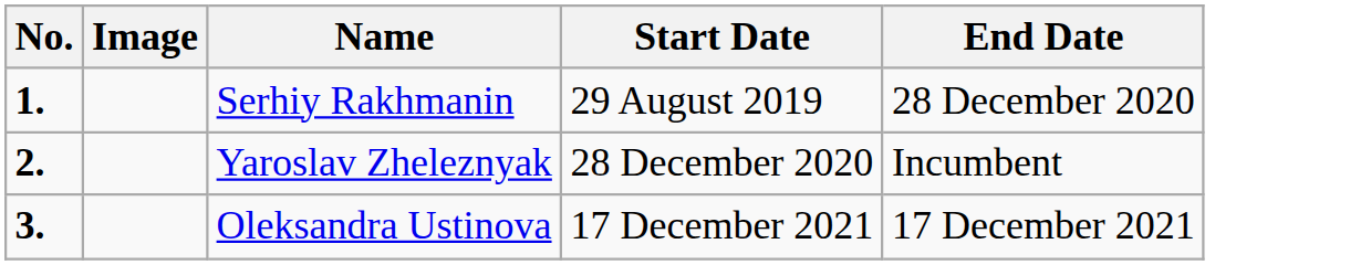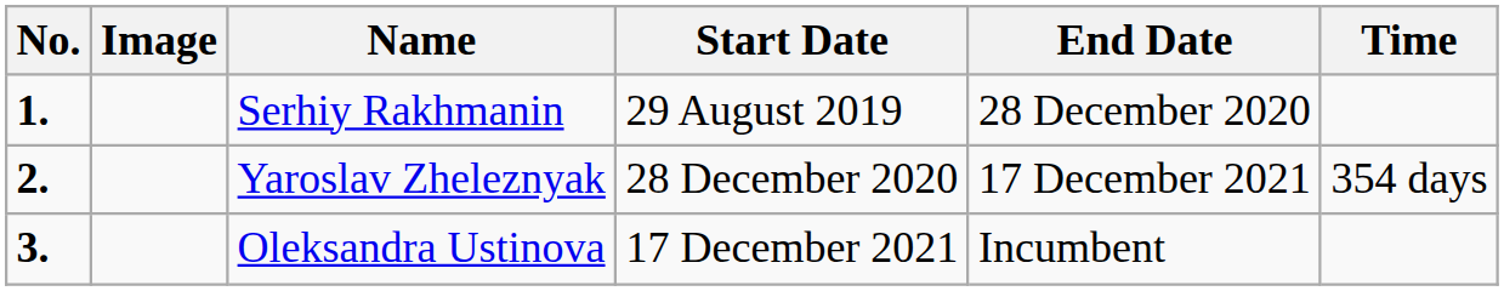+ column: Time | 354 days
Yaroslav Zheleznyak | End Date: Incumbent -> 17 December 2021
Oleksandra Ustinova | End Date: 17 December 2021 -> Incumbent
